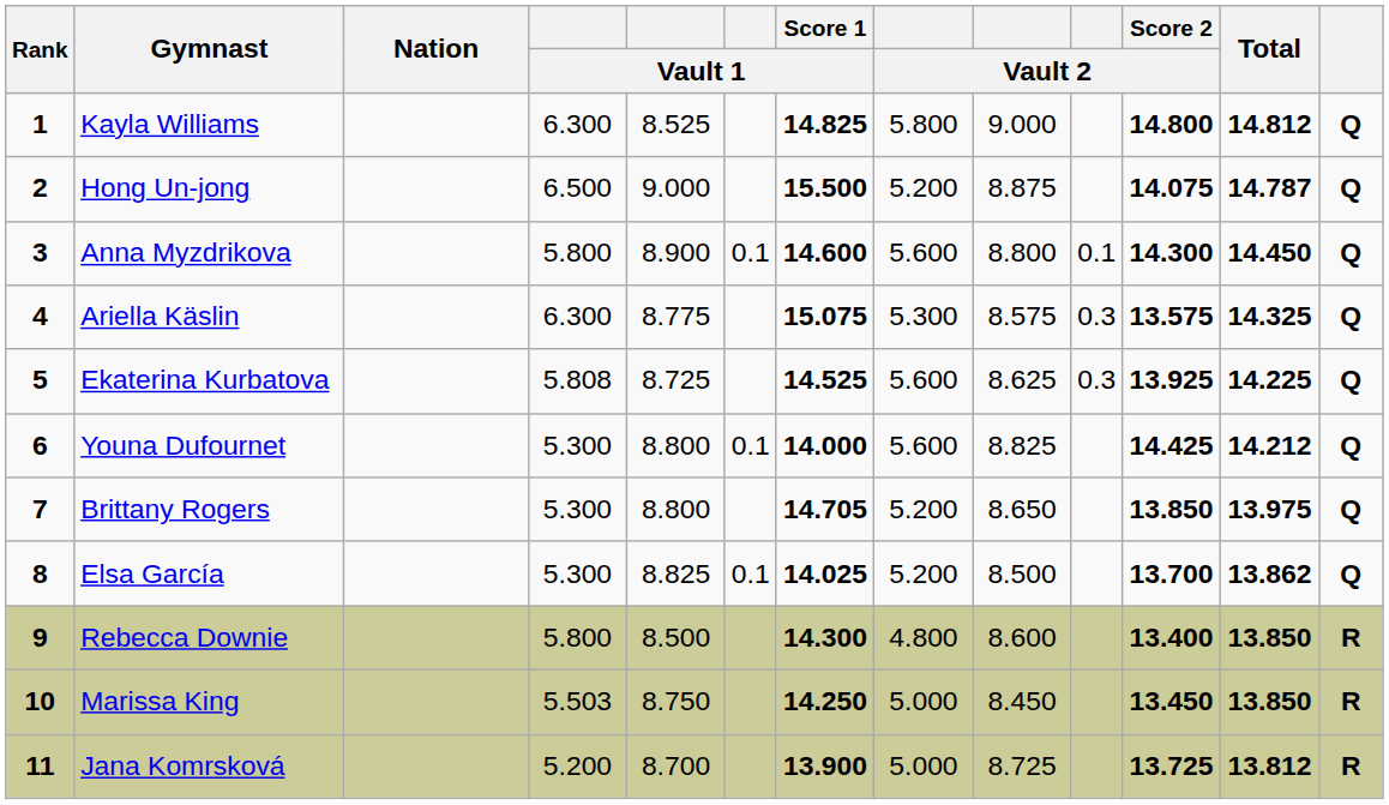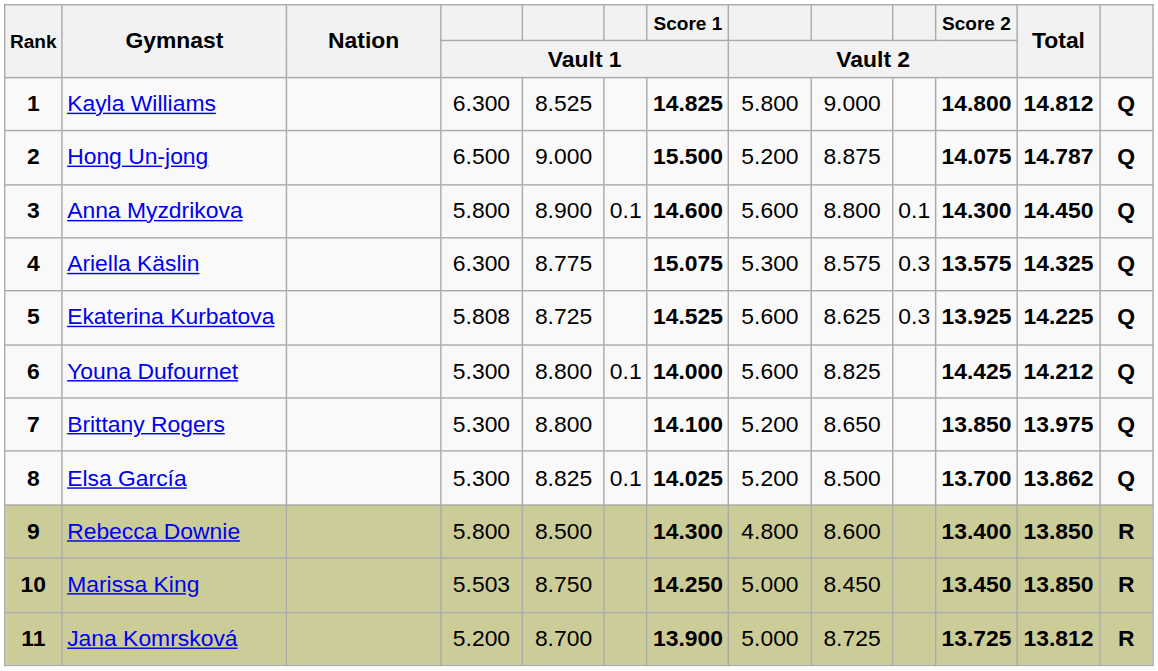Brittany Rogers | Score 1 / Vault 1: 14.705 -> 14.100
